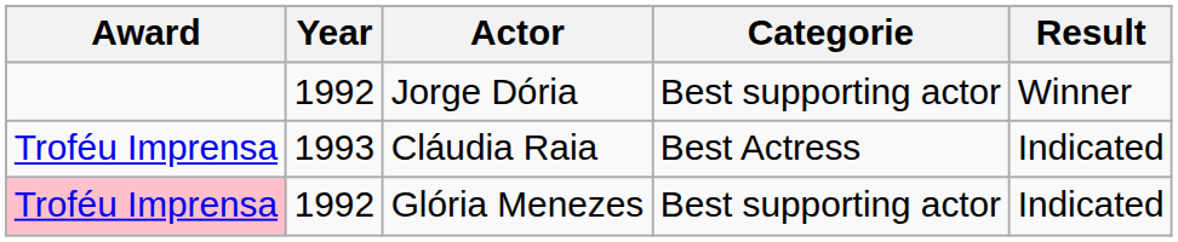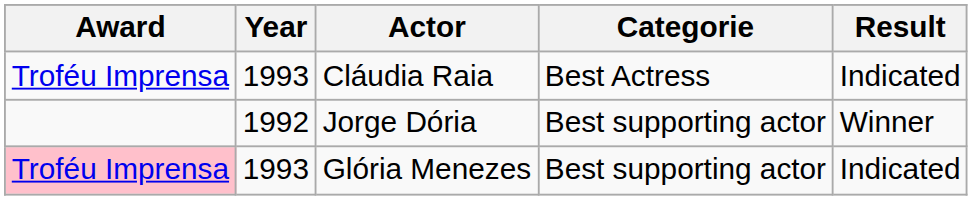rows swapped: Jorge Dória <-> Cláudia Raia
Glória Menezes | Year: 1992 -> 1993
